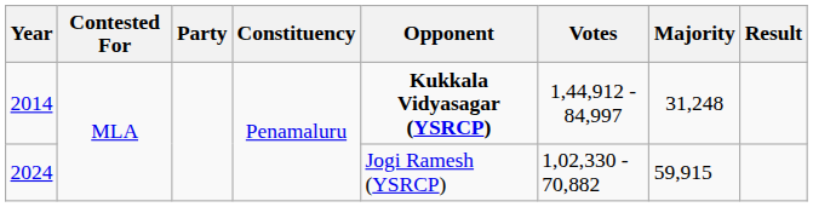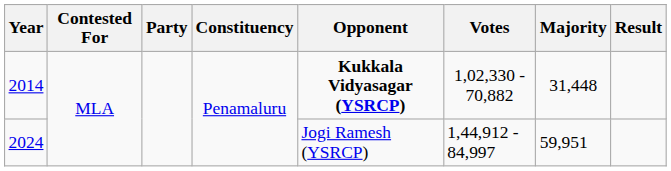2014 | Votes: 1,44,912 - 84,997 -> 1,02,330 - 70,882
2014 | Majority: 31,248 -> 31,448
2024 | Votes: 1,02,330 - 70,882 -> 1,44,912 - 84,997
2024 | Majority: 59,915 -> 59,951
